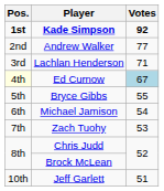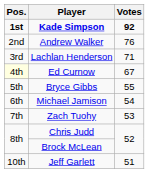Andrew Walker | Votes: 77 -> 76
Ed Curnow | Votes: lightblue background -> no background
